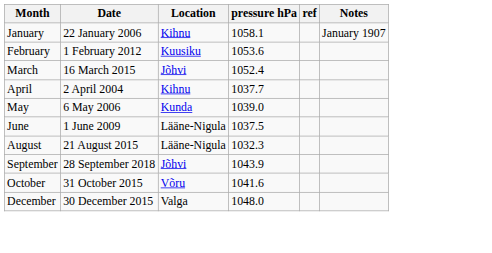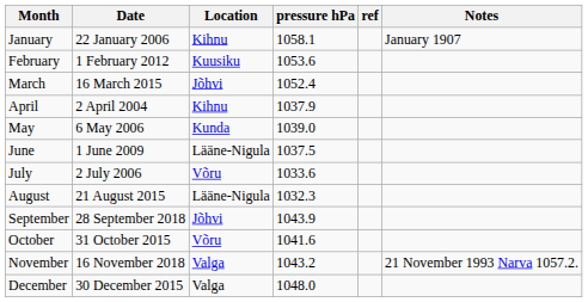April | pressure hPa: 1037.7 -> 1037.9
+ row: July | 2 July 2006 | Võru | 1033.6
+ row: November | 16 November 2018 | Valga | 1043.2 | 21 November 1993 Narva 1057.2.
